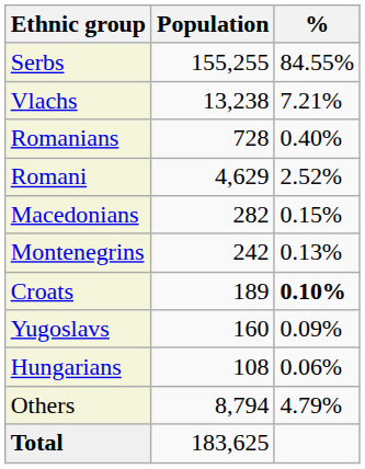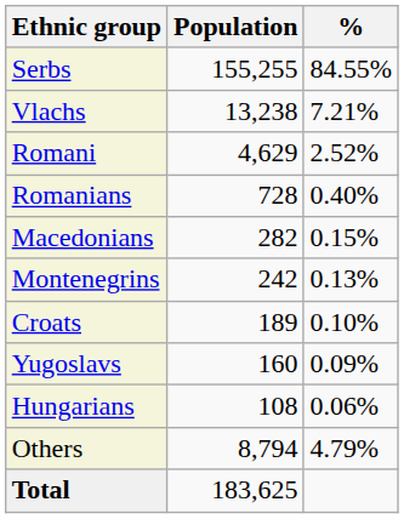rows swapped: Romani <-> Romanians
Croats | %: bold -> normal
